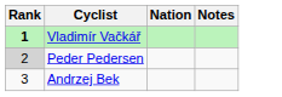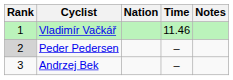+ column: Time | 11.46 | – | –
Vladimír Vačkář | Rank: bold -> normal
